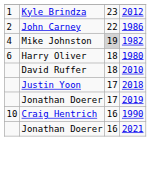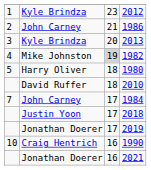1986 | column 3: 22 -> 21
+ row: 3 | Kyle Brindza | 20 | 2013
1980 | column 1: 6 -> 5
+ row: 7 | John Carney | 17 | 1984
